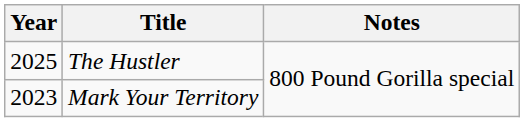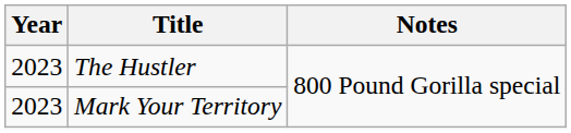The Hustler | Year: 2025 -> 2023
